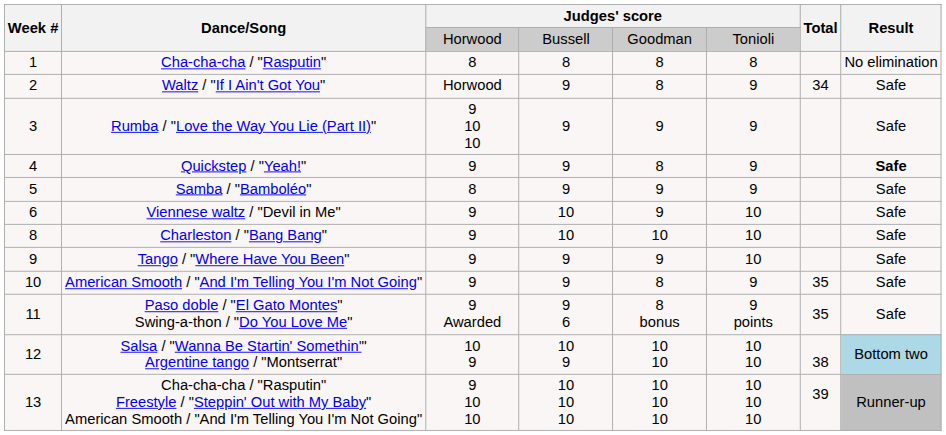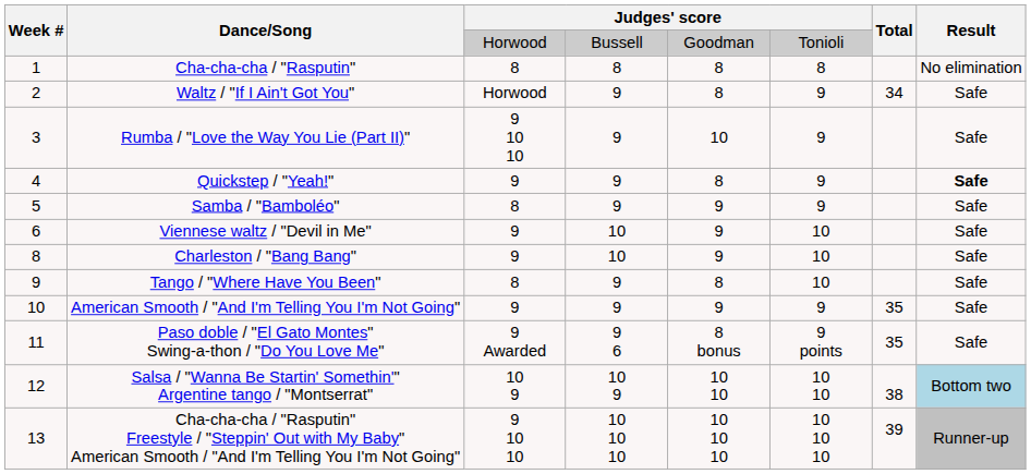Rumba / "Love the Way You Lie (Part II)" | column 5: 9 -> 10
Charleston / "Bang Bang" | column 5: 10 -> 9
Tango / "Where Have You Been" | column 3: 9 -> 8
Tango / "Where Have You Been" | column 5: 9 -> 8
American Smooth / "And I'm Telling You I'm Not Going" | column 5: 8 -> 9
